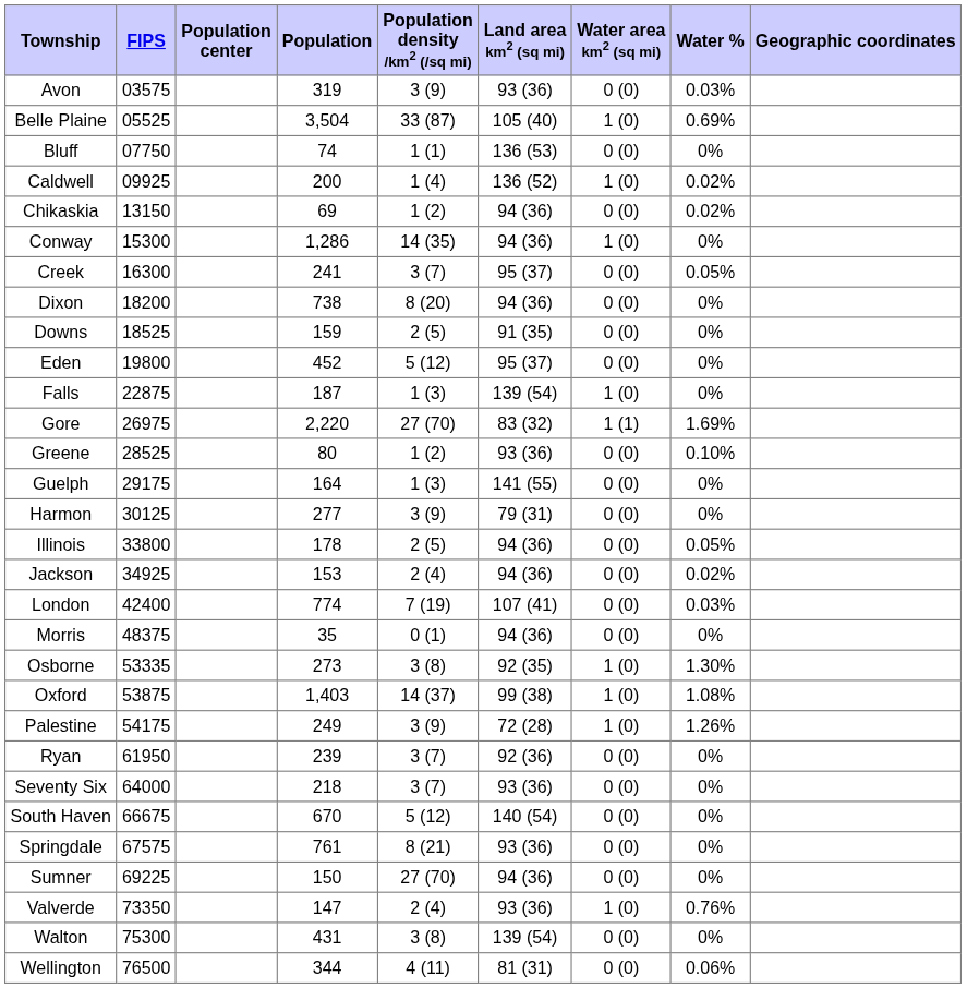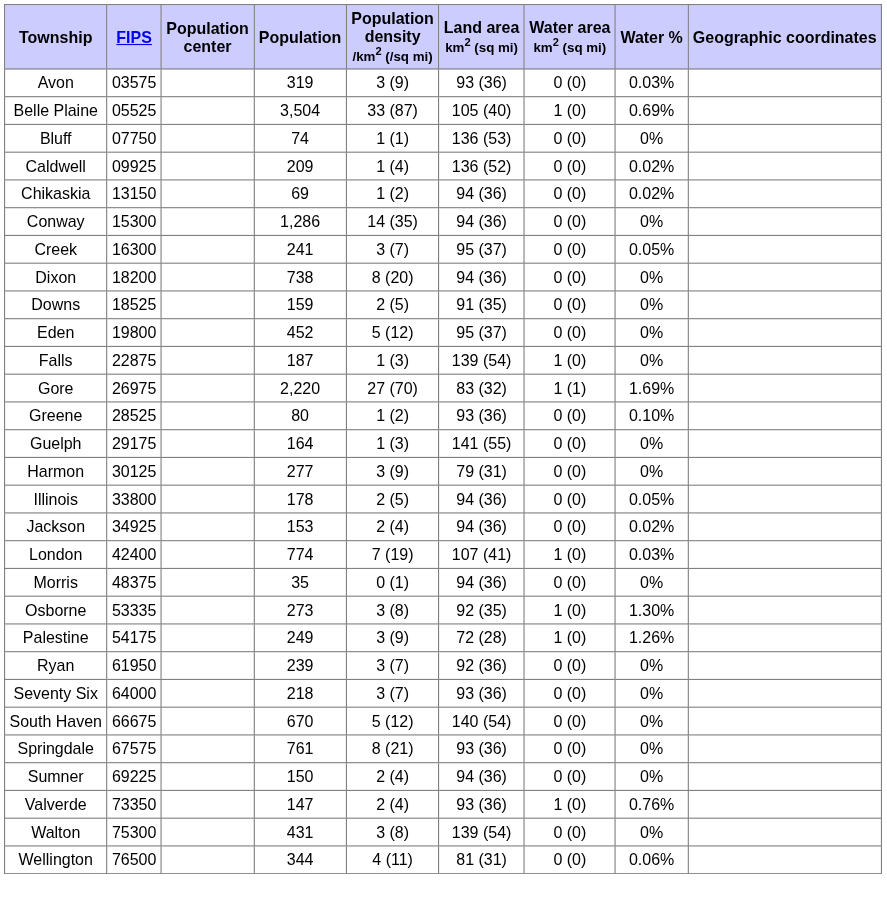Caldwell | Population: 200 -> 209
Caldwell | Water area km2 (sq mi): 1 (0) -> 0 (0)
Conway | Water area km2 (sq mi): 1 (0) -> 0 (0)
London | Water area km2 (sq mi): 0 (0) -> 1 (0)
- row: Oxford | 53875 | 1,403 | 14 (37) | 99 (38) | 1 (0) | 1.08%
Sumner | Population density /km2 (/sq mi): 27 (70) -> 2 (4)
